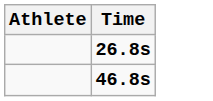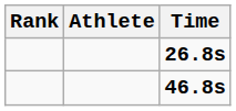+ column: Rank
